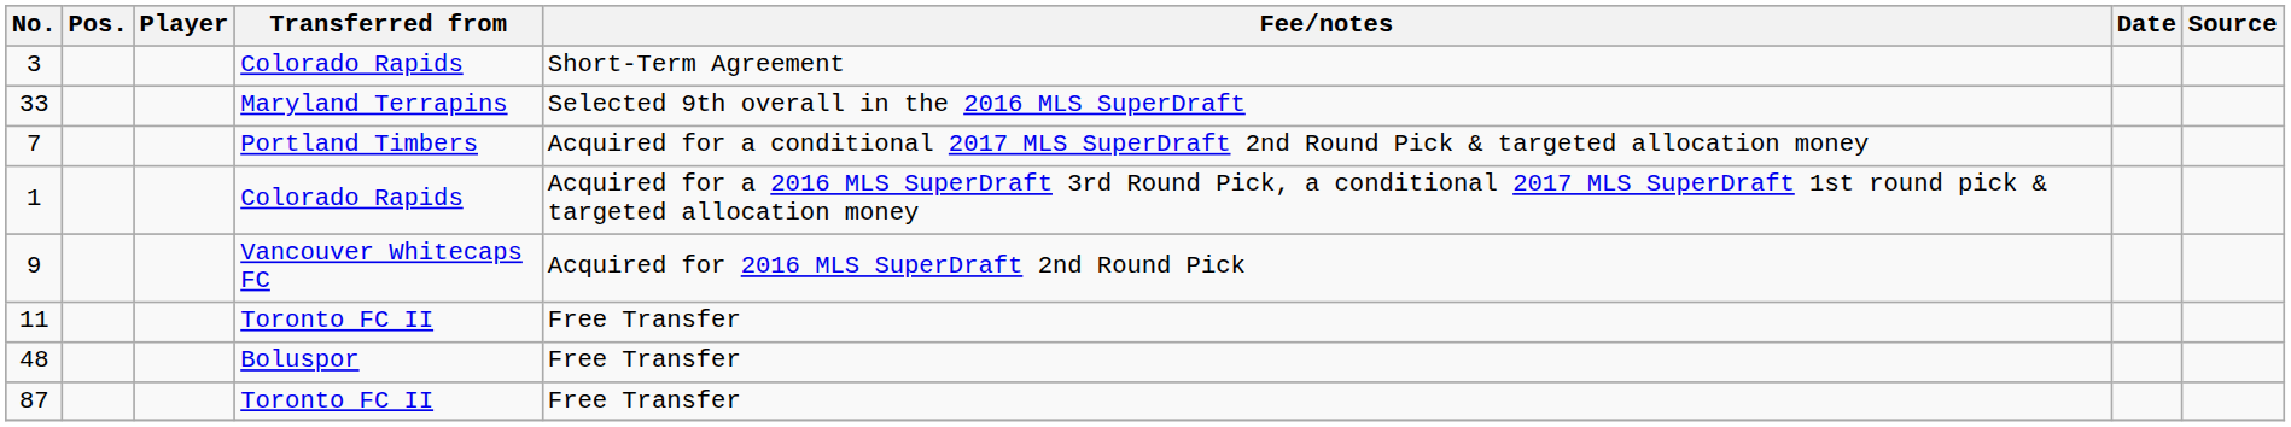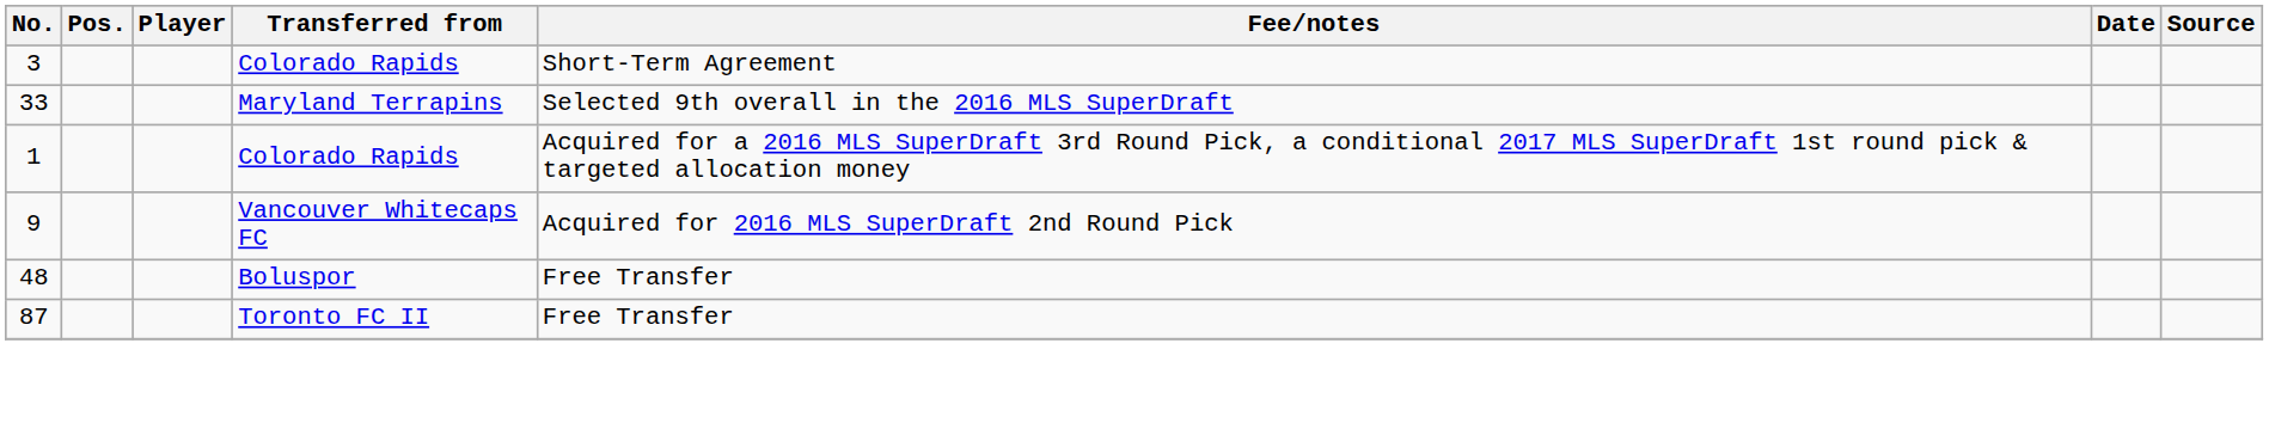- row: 7 | Portland Timbers | Acquired for a conditional 2017 MLS SuperDraft 2nd Round Pick & targeted allocation money
- row: 11 | Toronto FC II | Free Transfer
